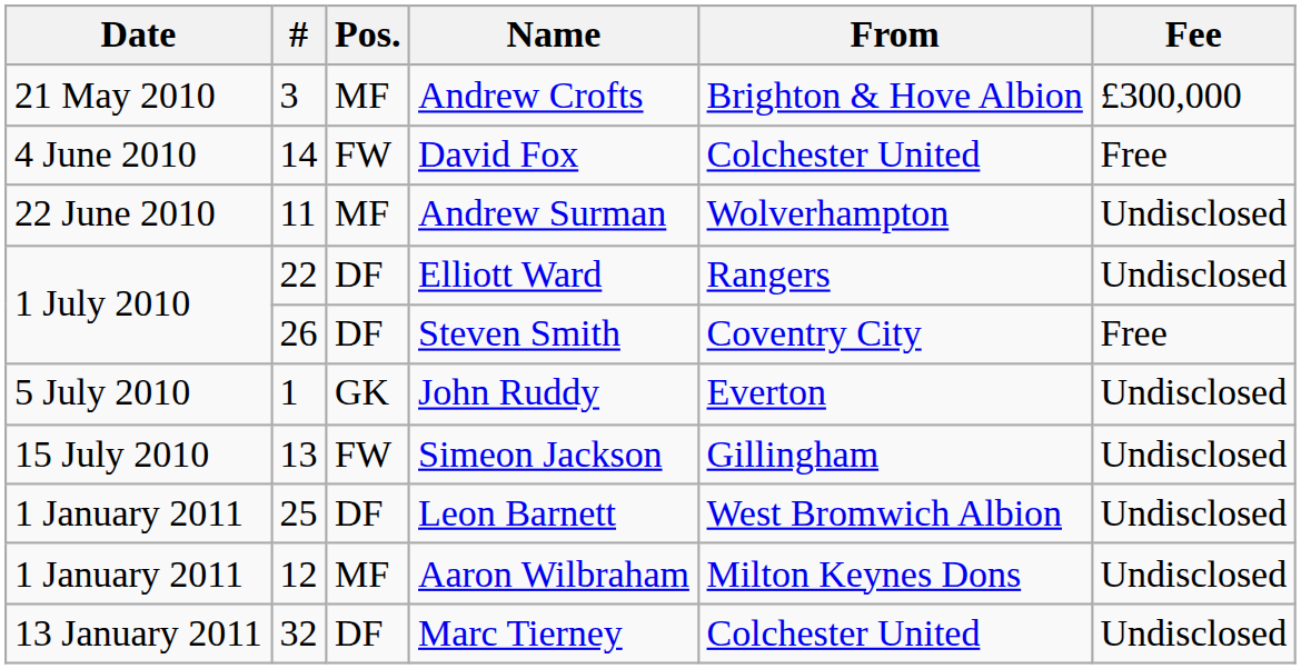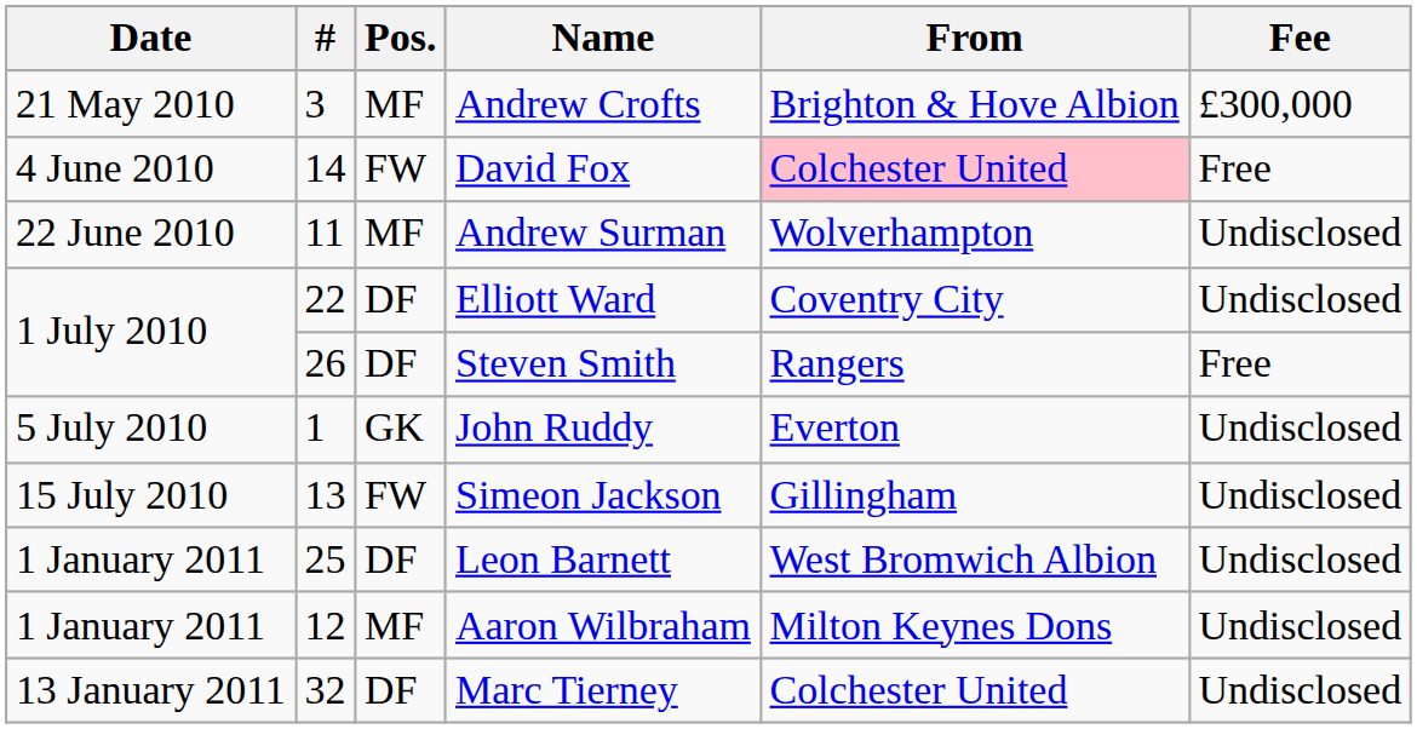David Fox | From: no background -> pink background
Elliott Ward | From: Rangers -> Coventry City
Steven Smith | From: Coventry City -> Rangers
